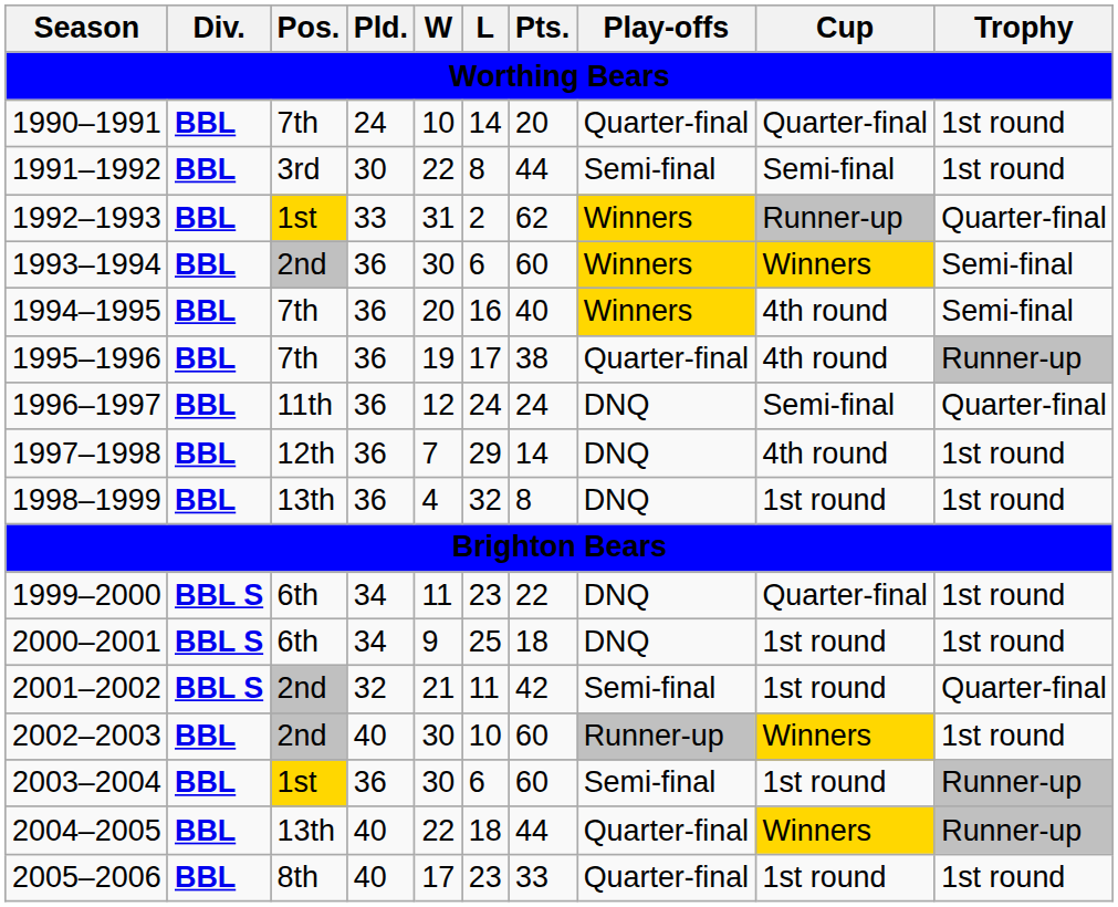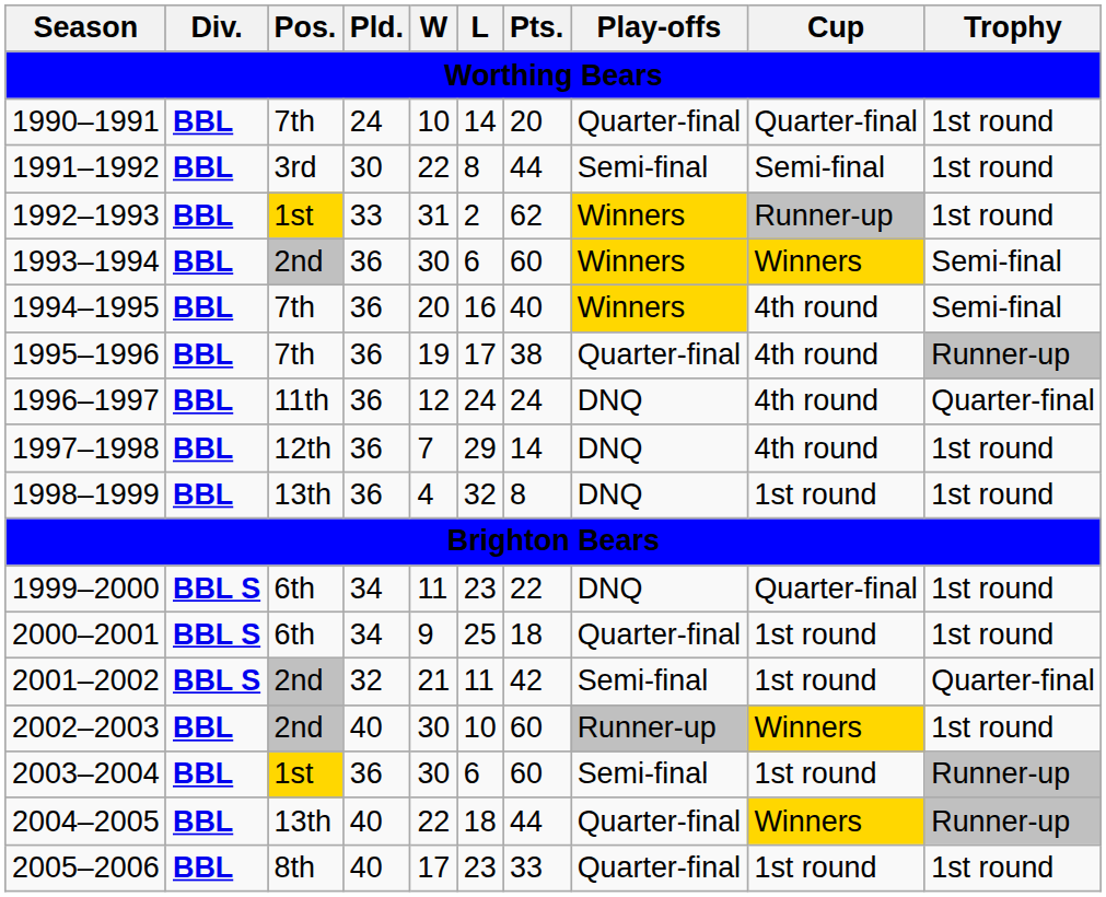1992–1993 | Trophy: Quarter-final -> 1st round
1996–1997 | Cup: Semi-final -> 4th round
2000–2001 | Play-offs: DNQ -> Quarter-final
